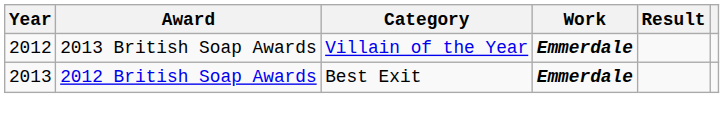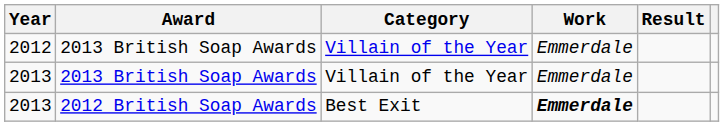2012 | Work: bold -> normal
+ row: 2013 | 2013 British Soap Awards | Villain of the Year | Emmerdale
